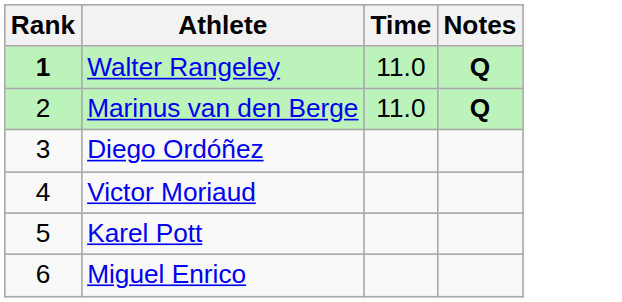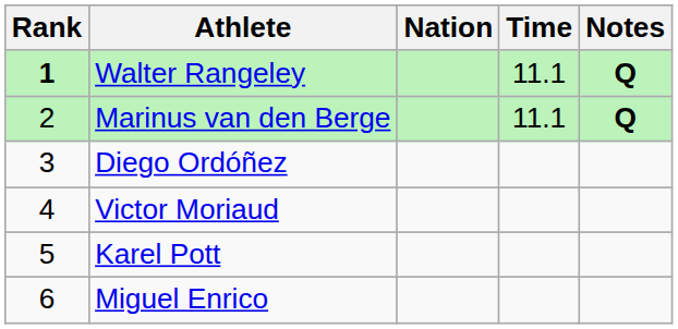+ column: Nation
Walter Rangeley | Time: 11.0 -> 11.1
Marinus van den Berge | Time: 11.0 -> 11.1
